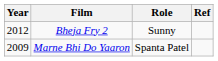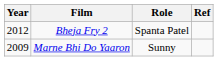Bheja Fry 2 | Role: Sunny -> Spanta Patel
Marne Bhi Do Yaaron | Role: Spanta Patel -> Sunny
